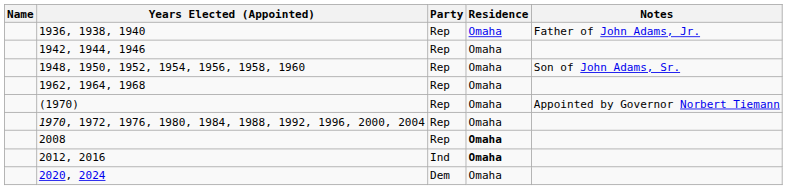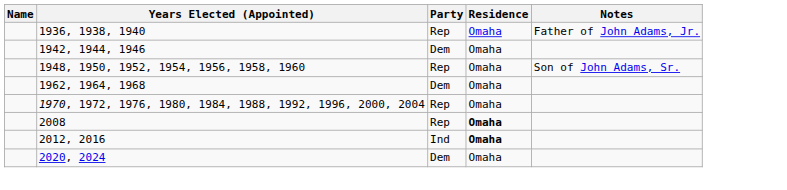1942, 1944, 1946 | Party: Rep -> Dem
1962, 1964, 1968 | Party: Rep -> Dem
- row: (1970) | Rep | Omaha | Appointed by Governor Norbert Tiemann
